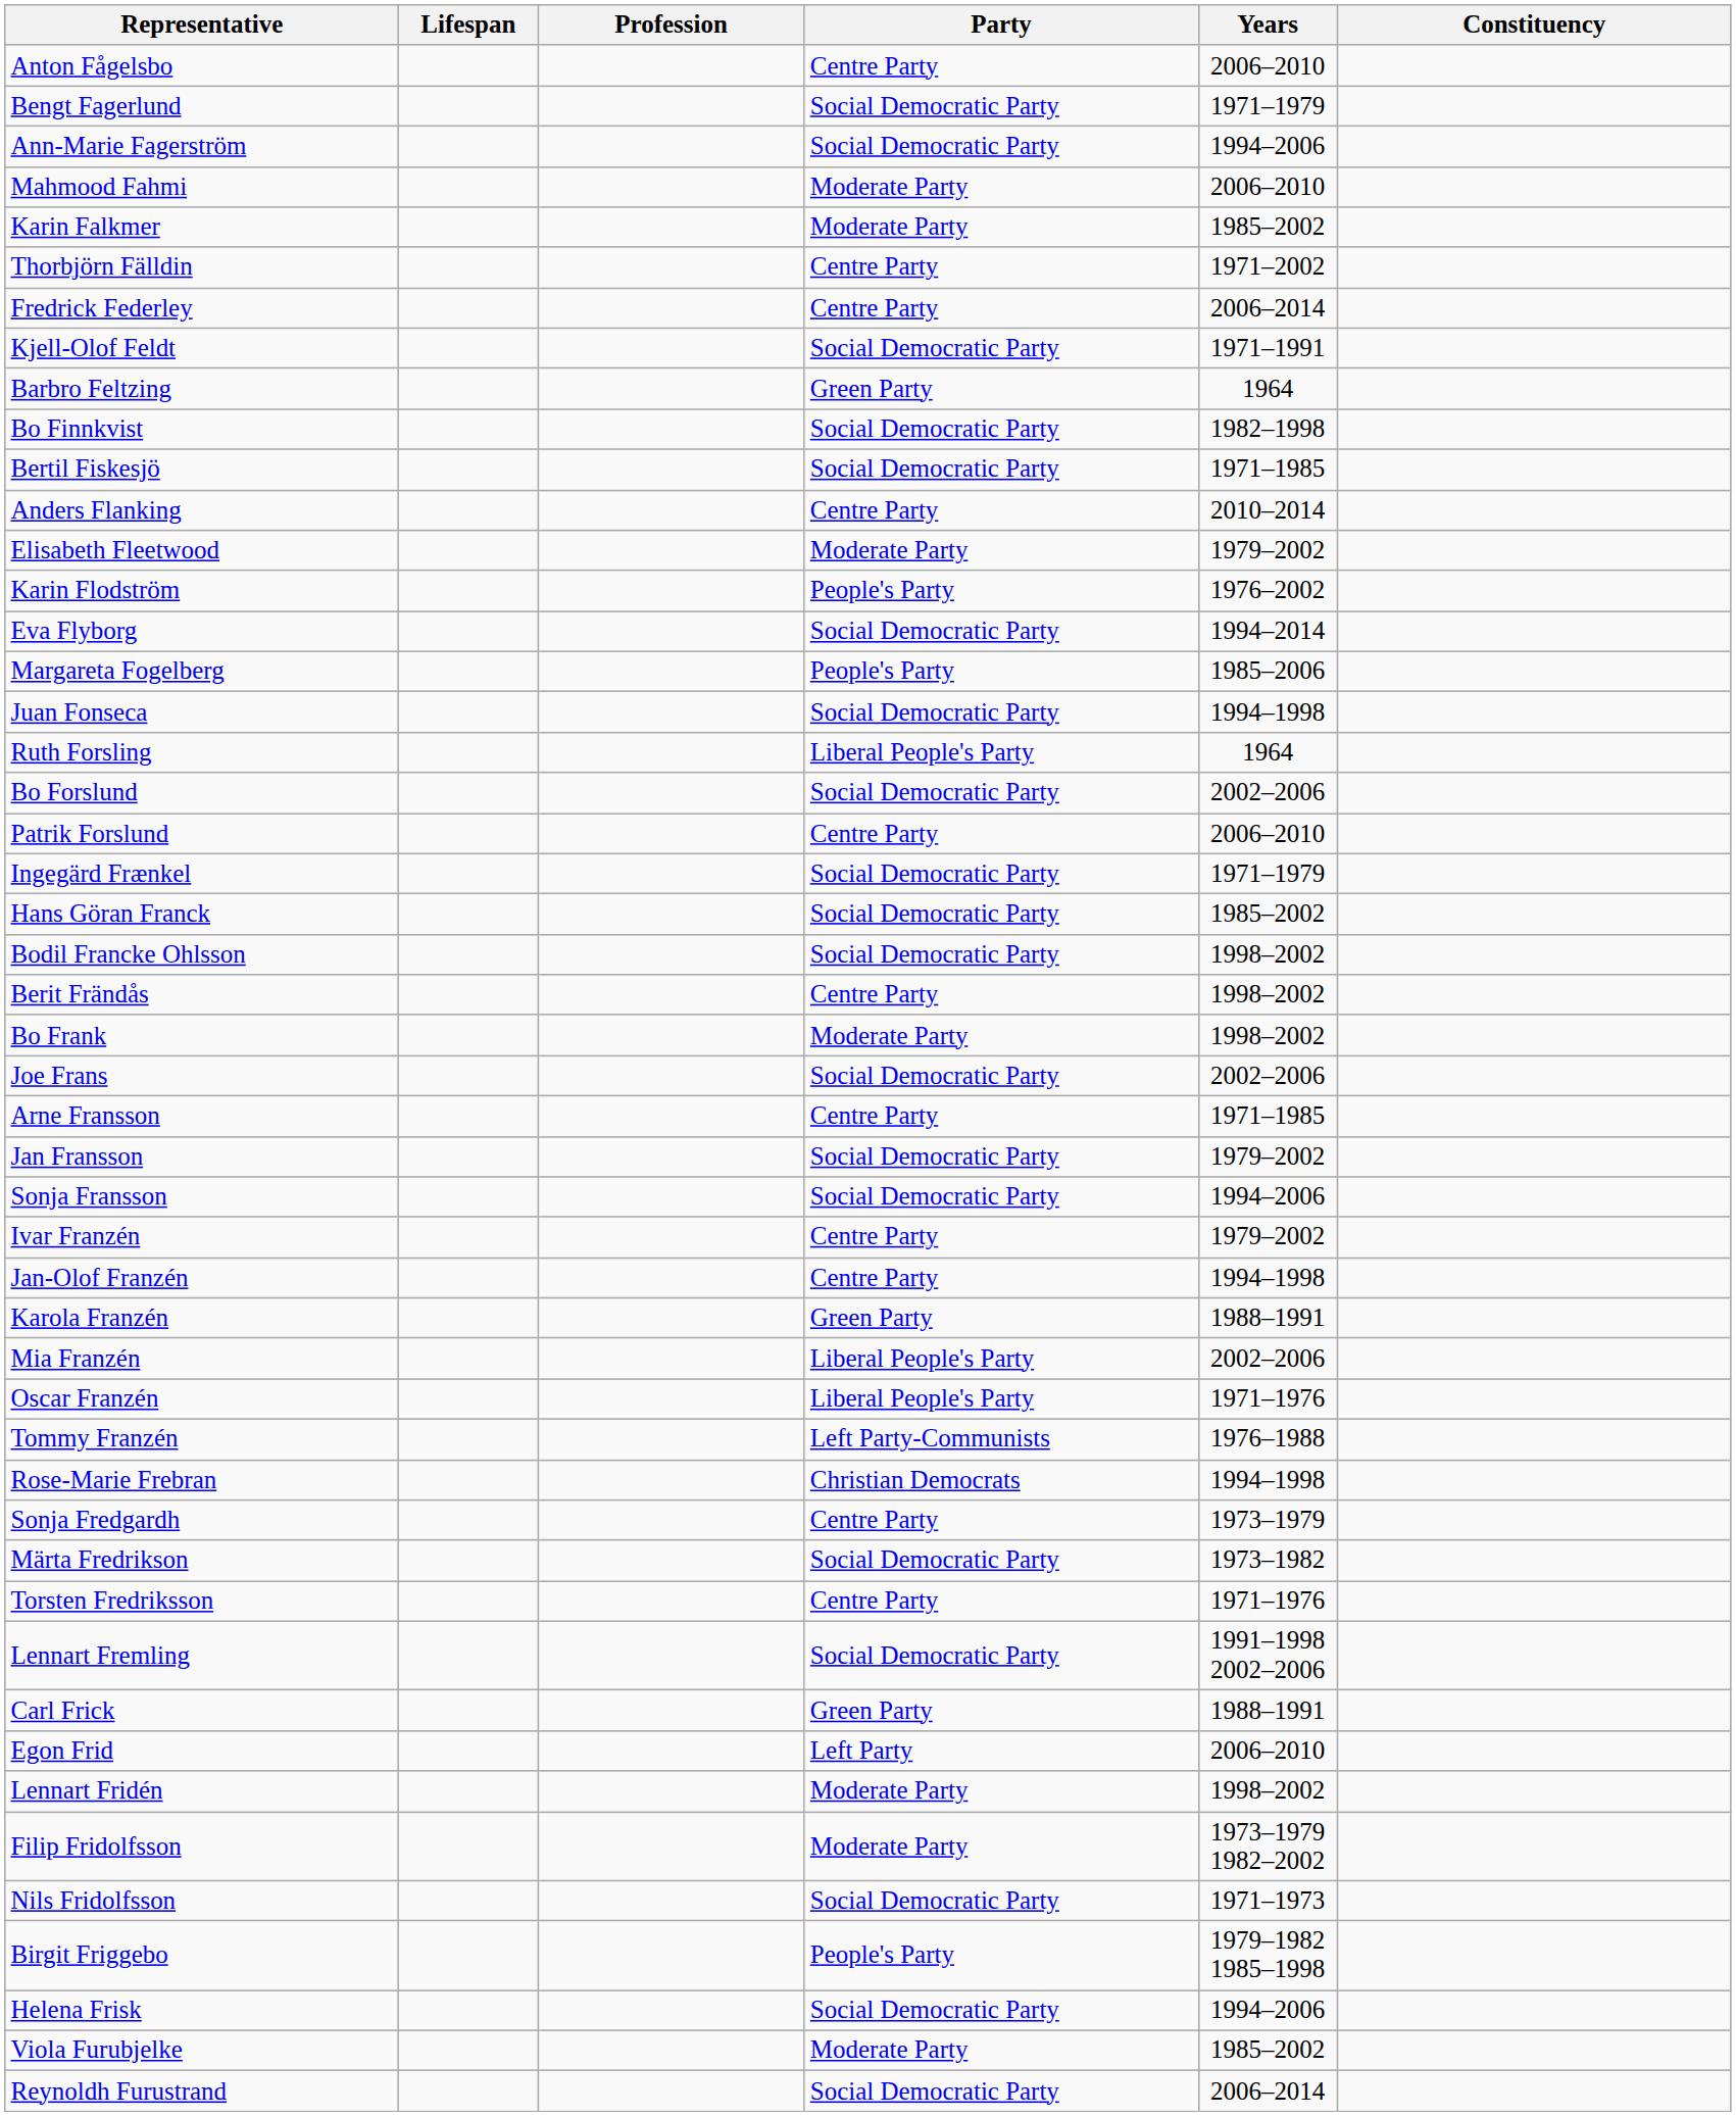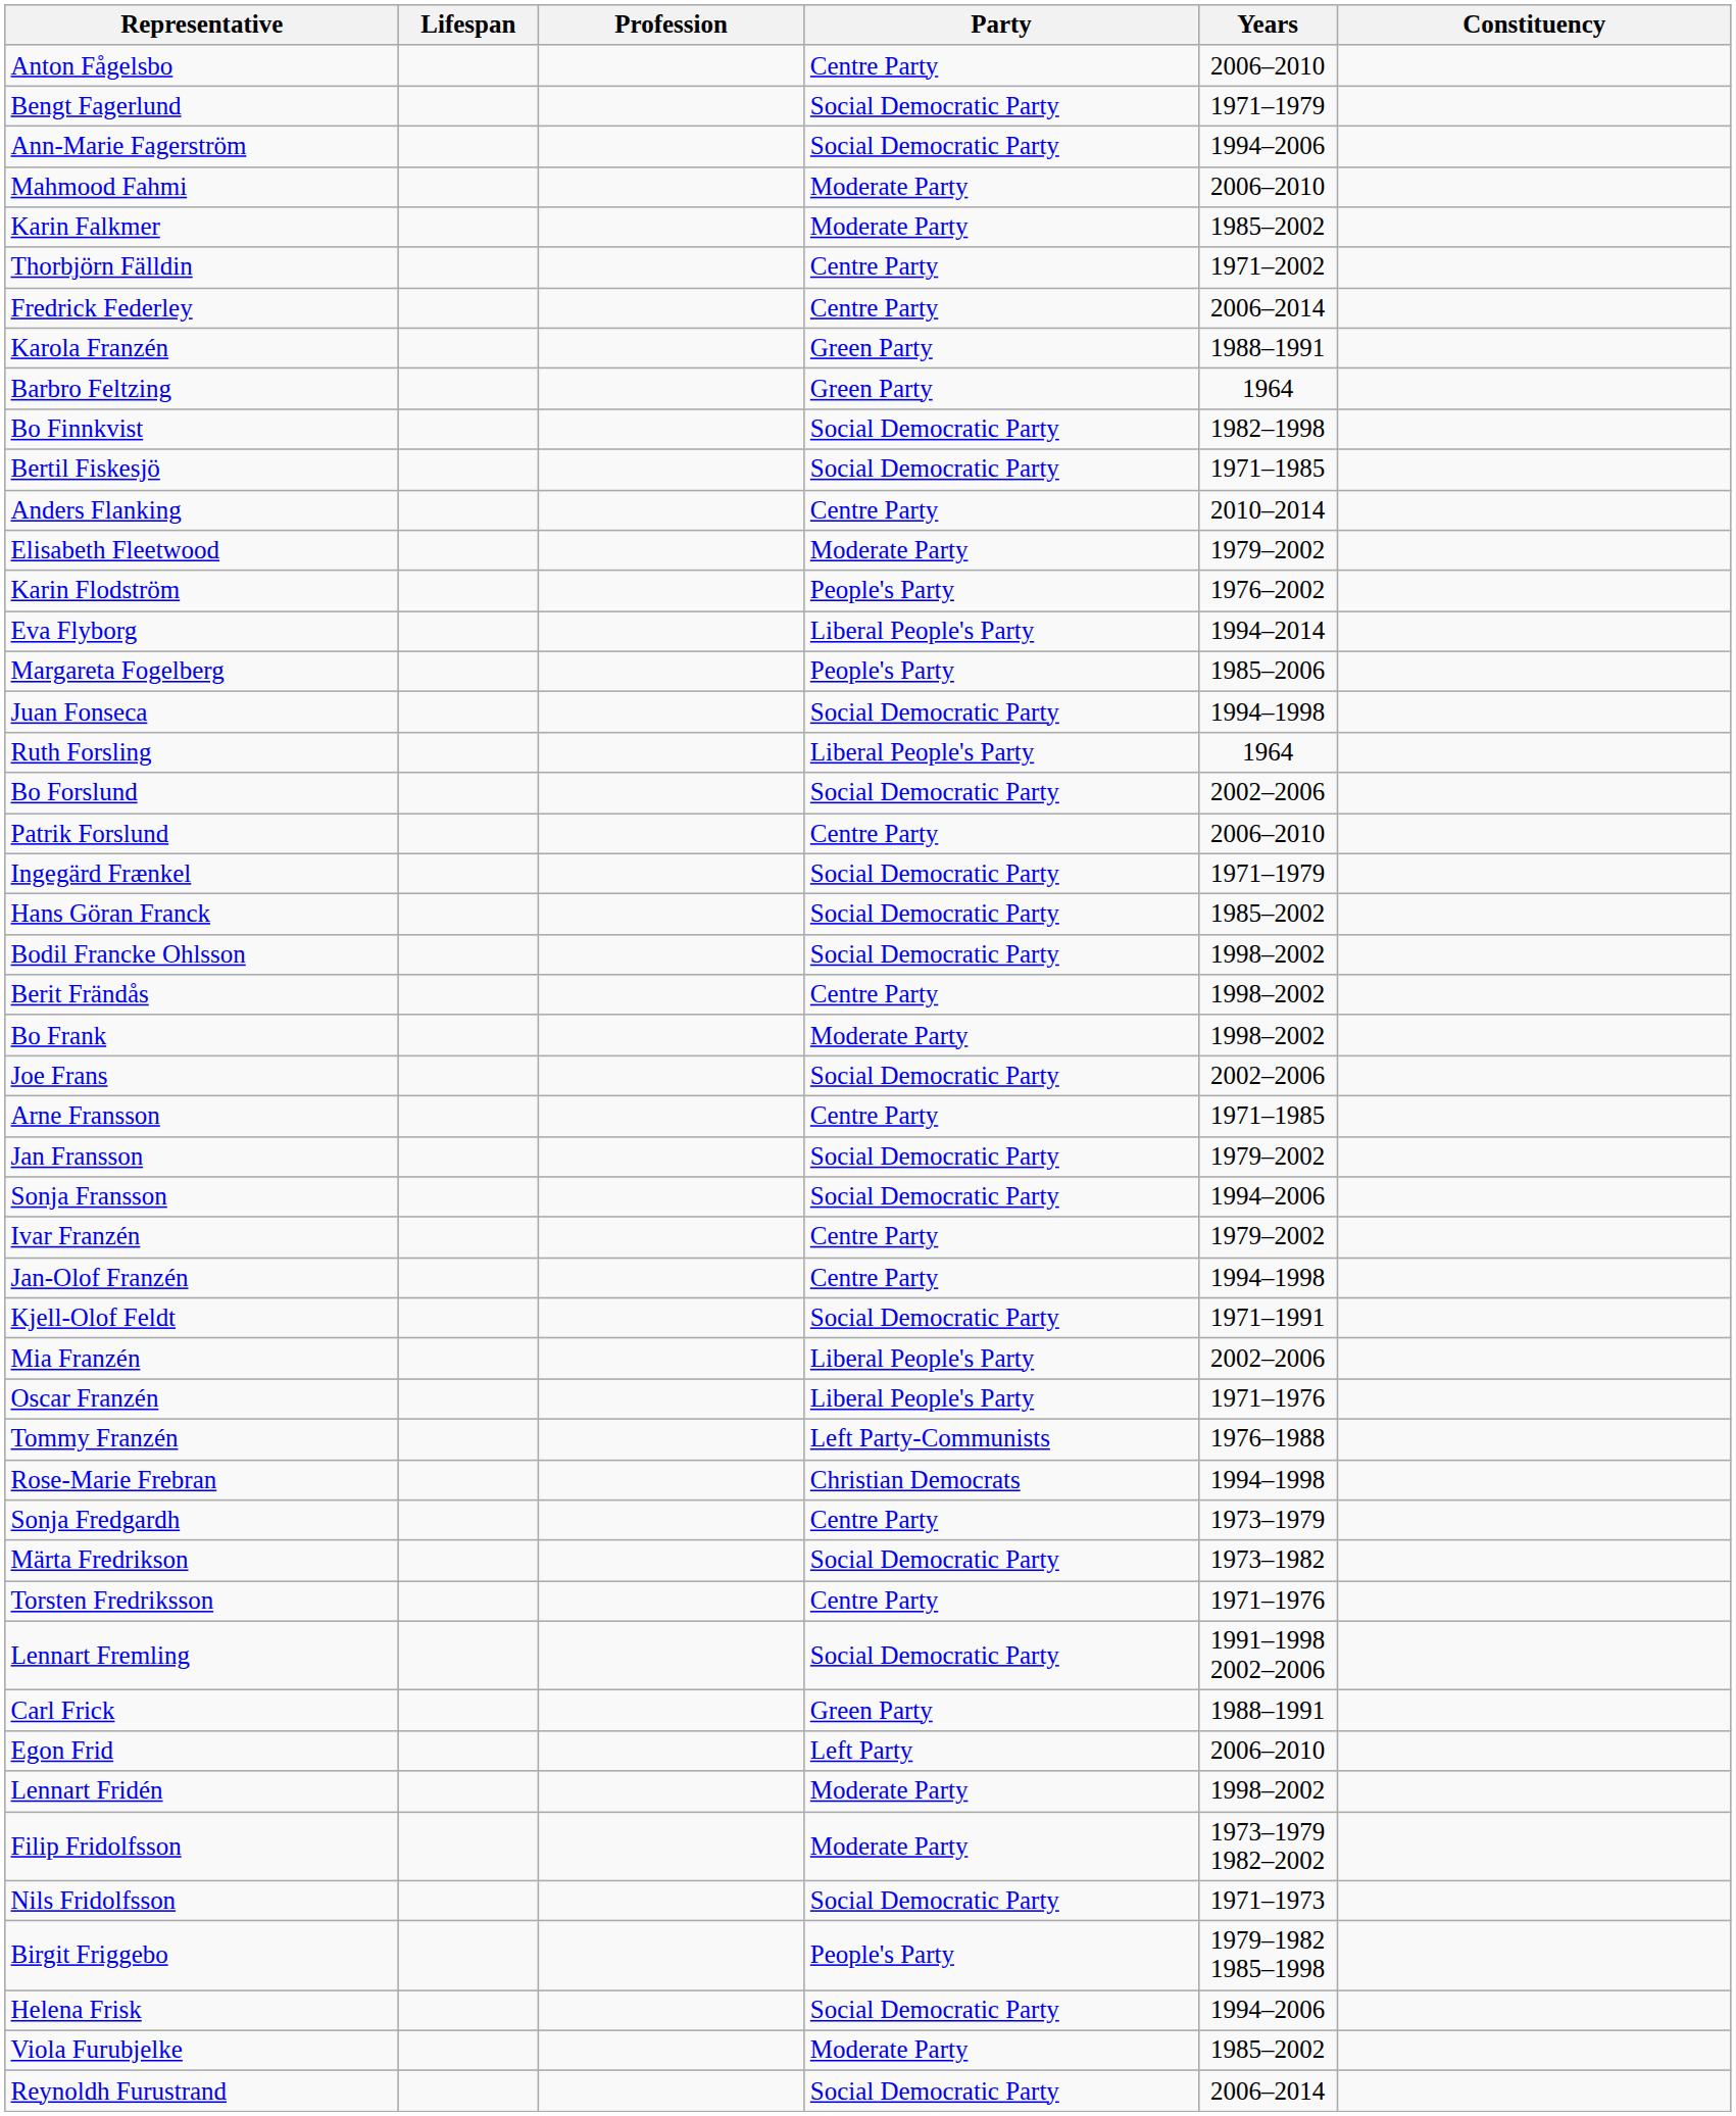rows swapped: Kjell-Olof Feldt <-> Karola Franzén
Eva Flyborg | Party: Social Democratic Party -> Liberal People's Party
